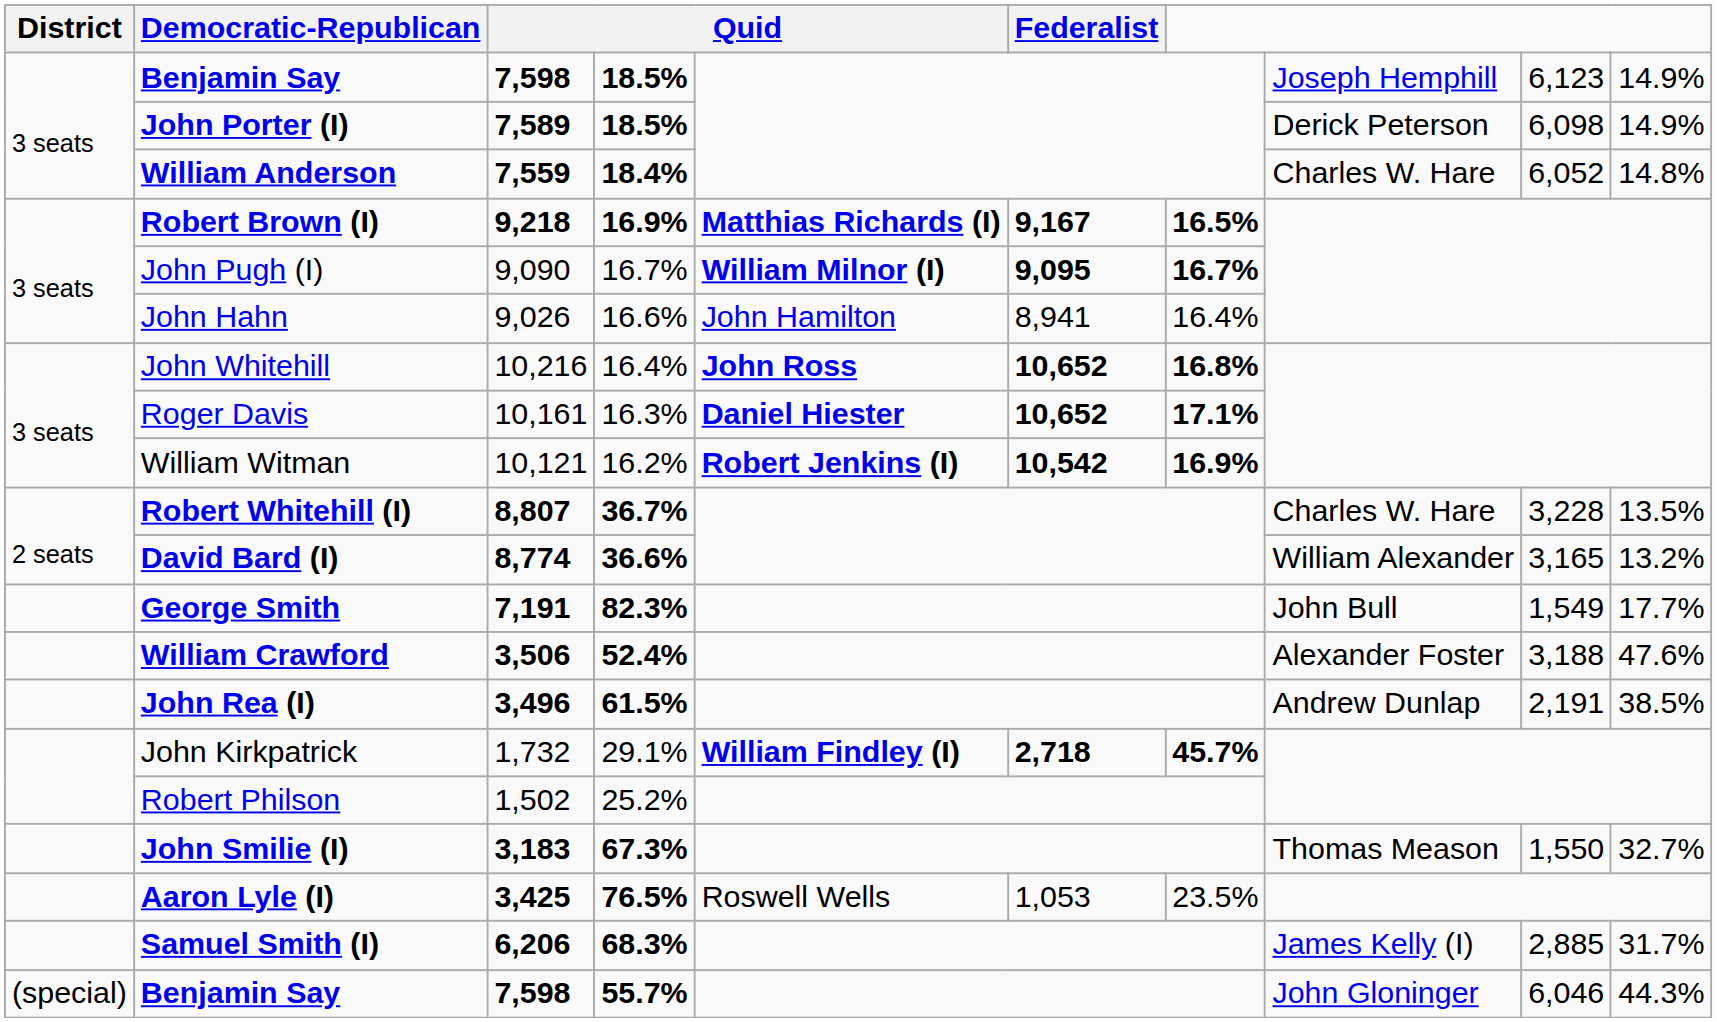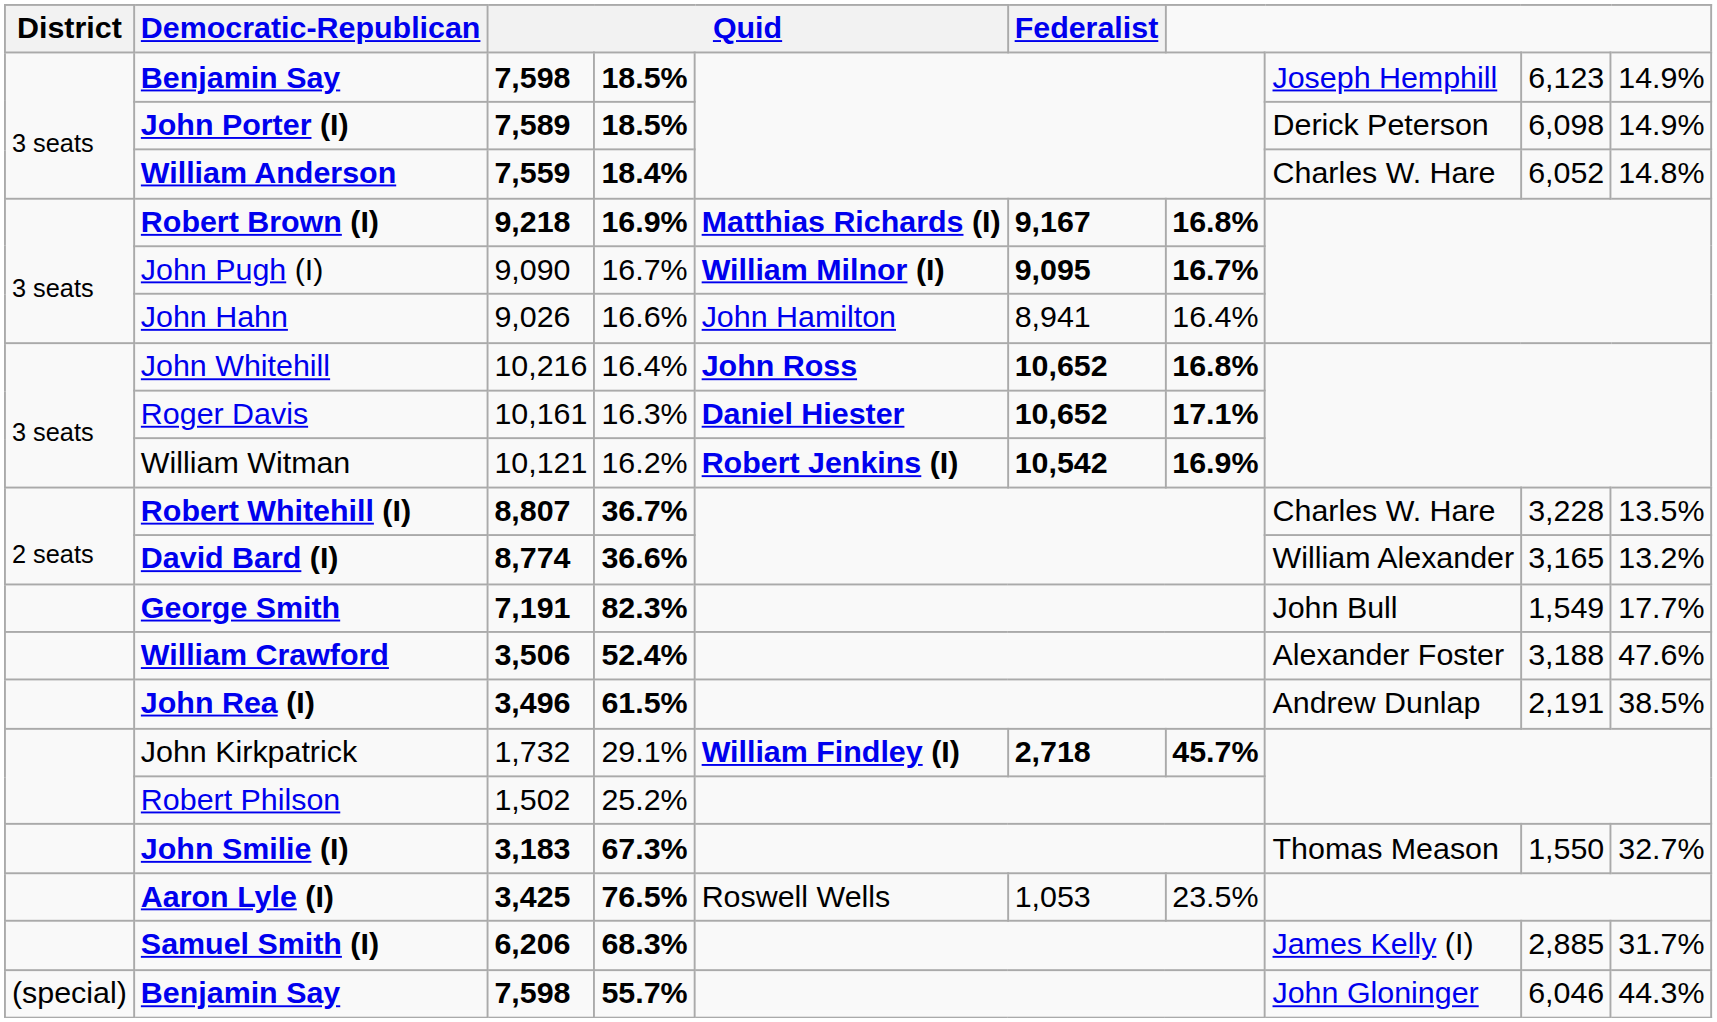Robert Brown (I) | column 7: 16.5% -> 16.8%
